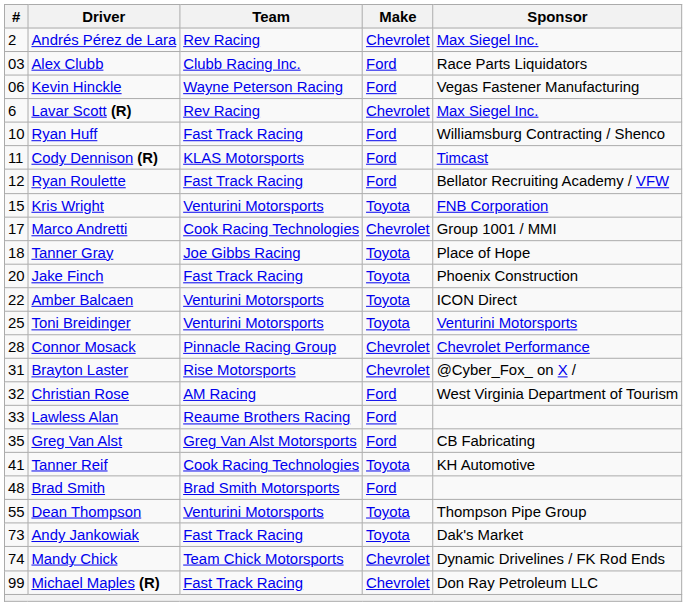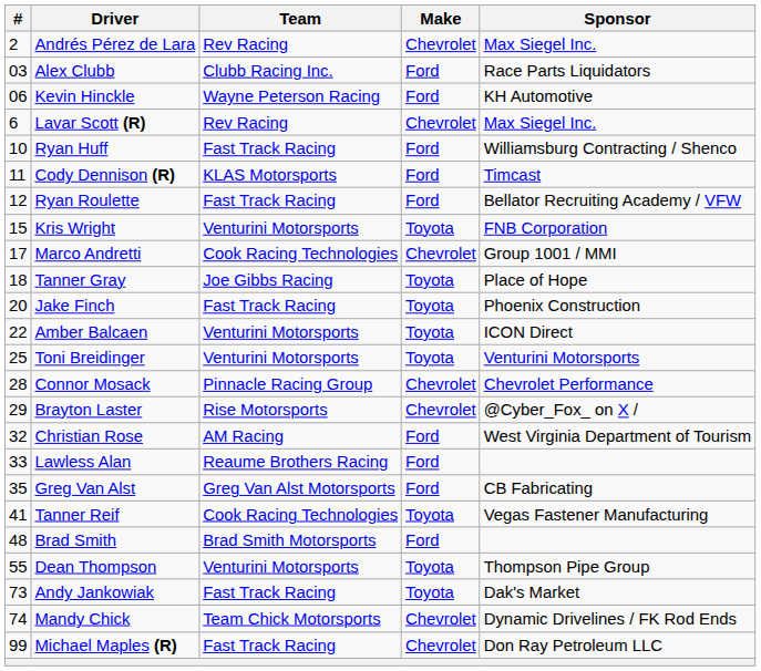Kevin Hinckle | Sponsor: Vegas Fastener Manufacturing -> KH Automotive
Brayton Laster | #: 31 -> 29
Tanner Reif | Sponsor: KH Automotive -> Vegas Fastener Manufacturing
